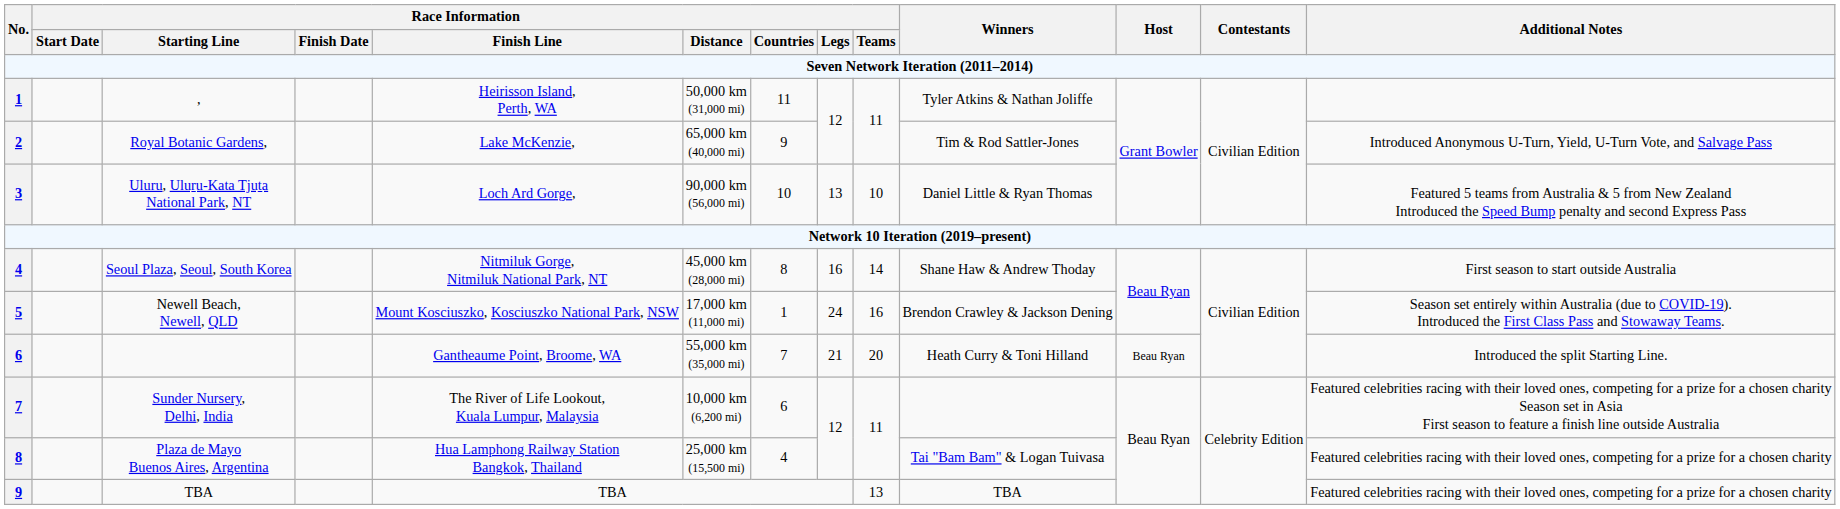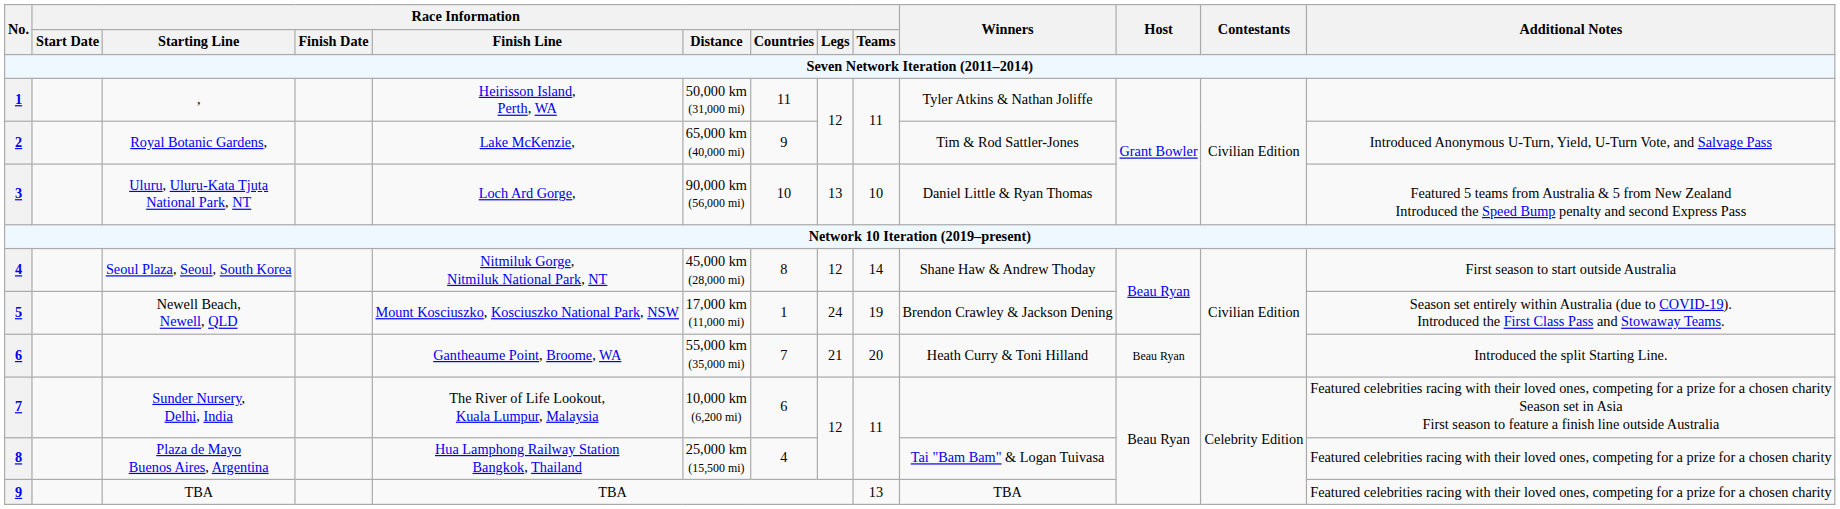Seoul Plaza, Seoul, South Korea | Race Information / Legs: 16 -> 12
Newell Beach, Newell, QLD | Race Information / Teams: 16 -> 19
